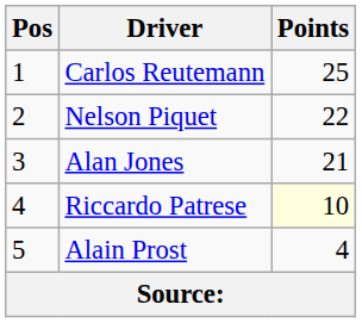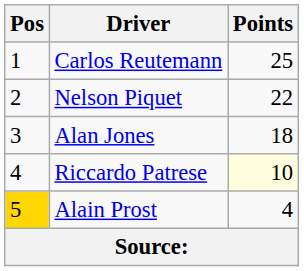Alan Jones | Points: 21 -> 18
Alain Prost | Pos: no background -> gold background
